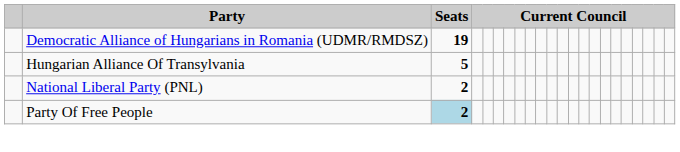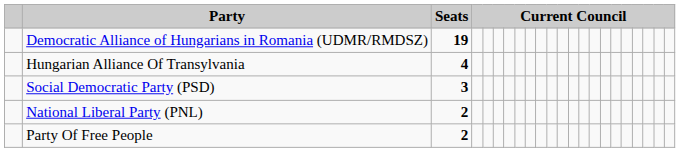Hungarian Alliance Of Transylvania | Seats: 5 -> 4
+ row: Social Democratic Party (PSD) | 3
Party Of Free People | Seats: lightblue background -> no background
